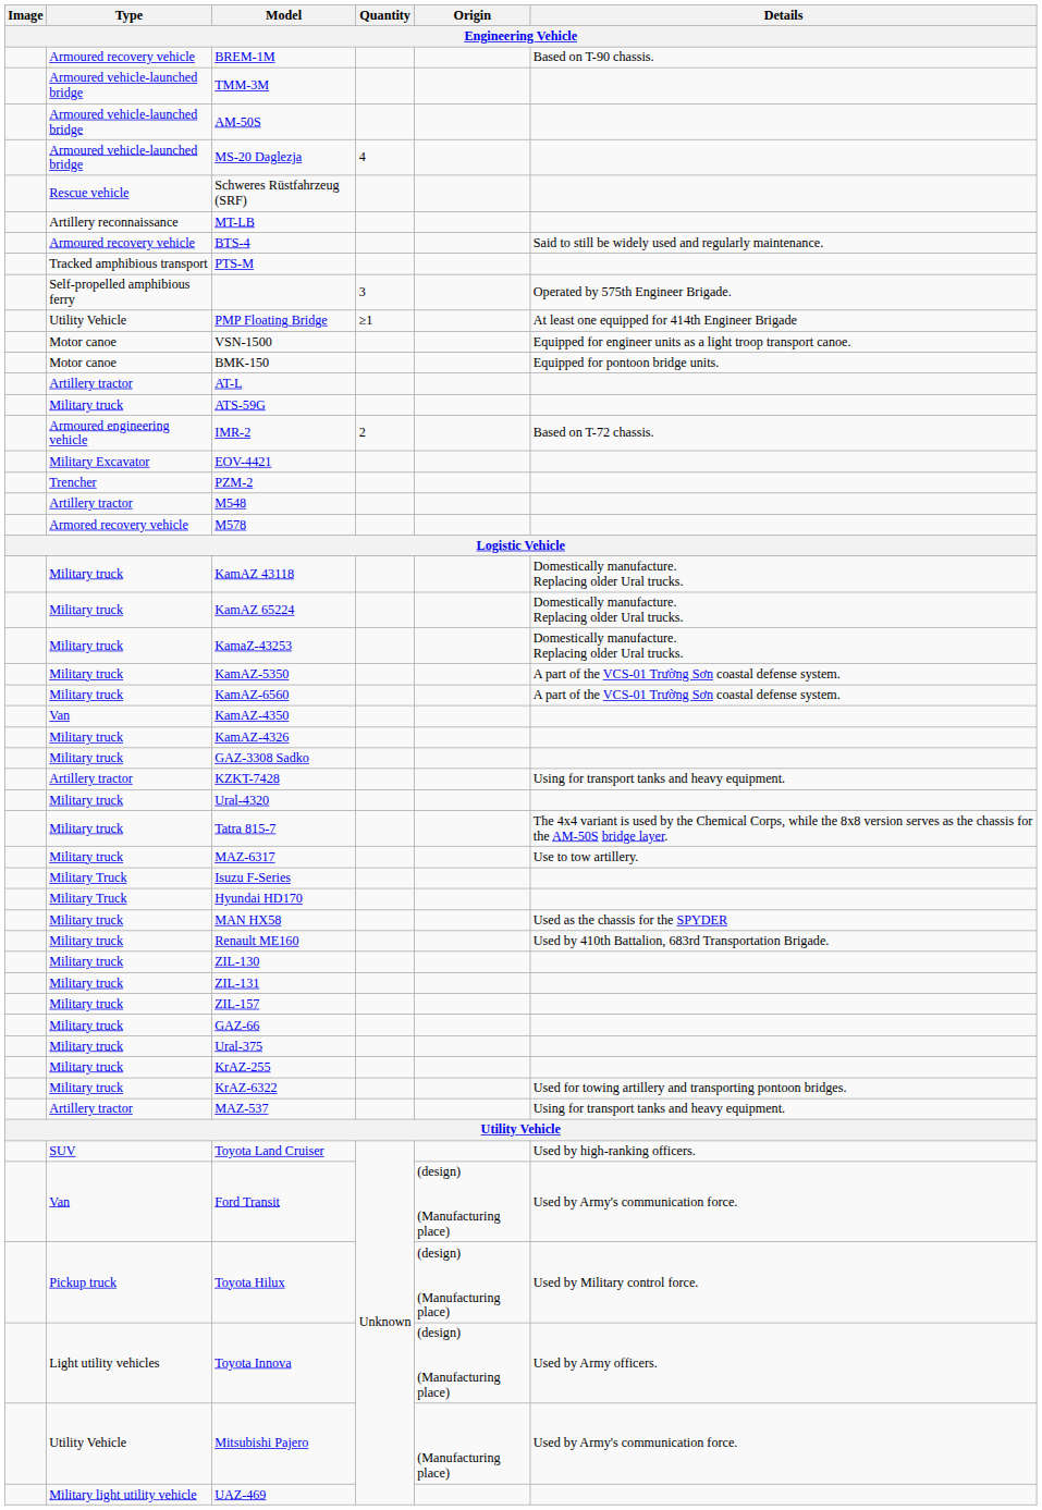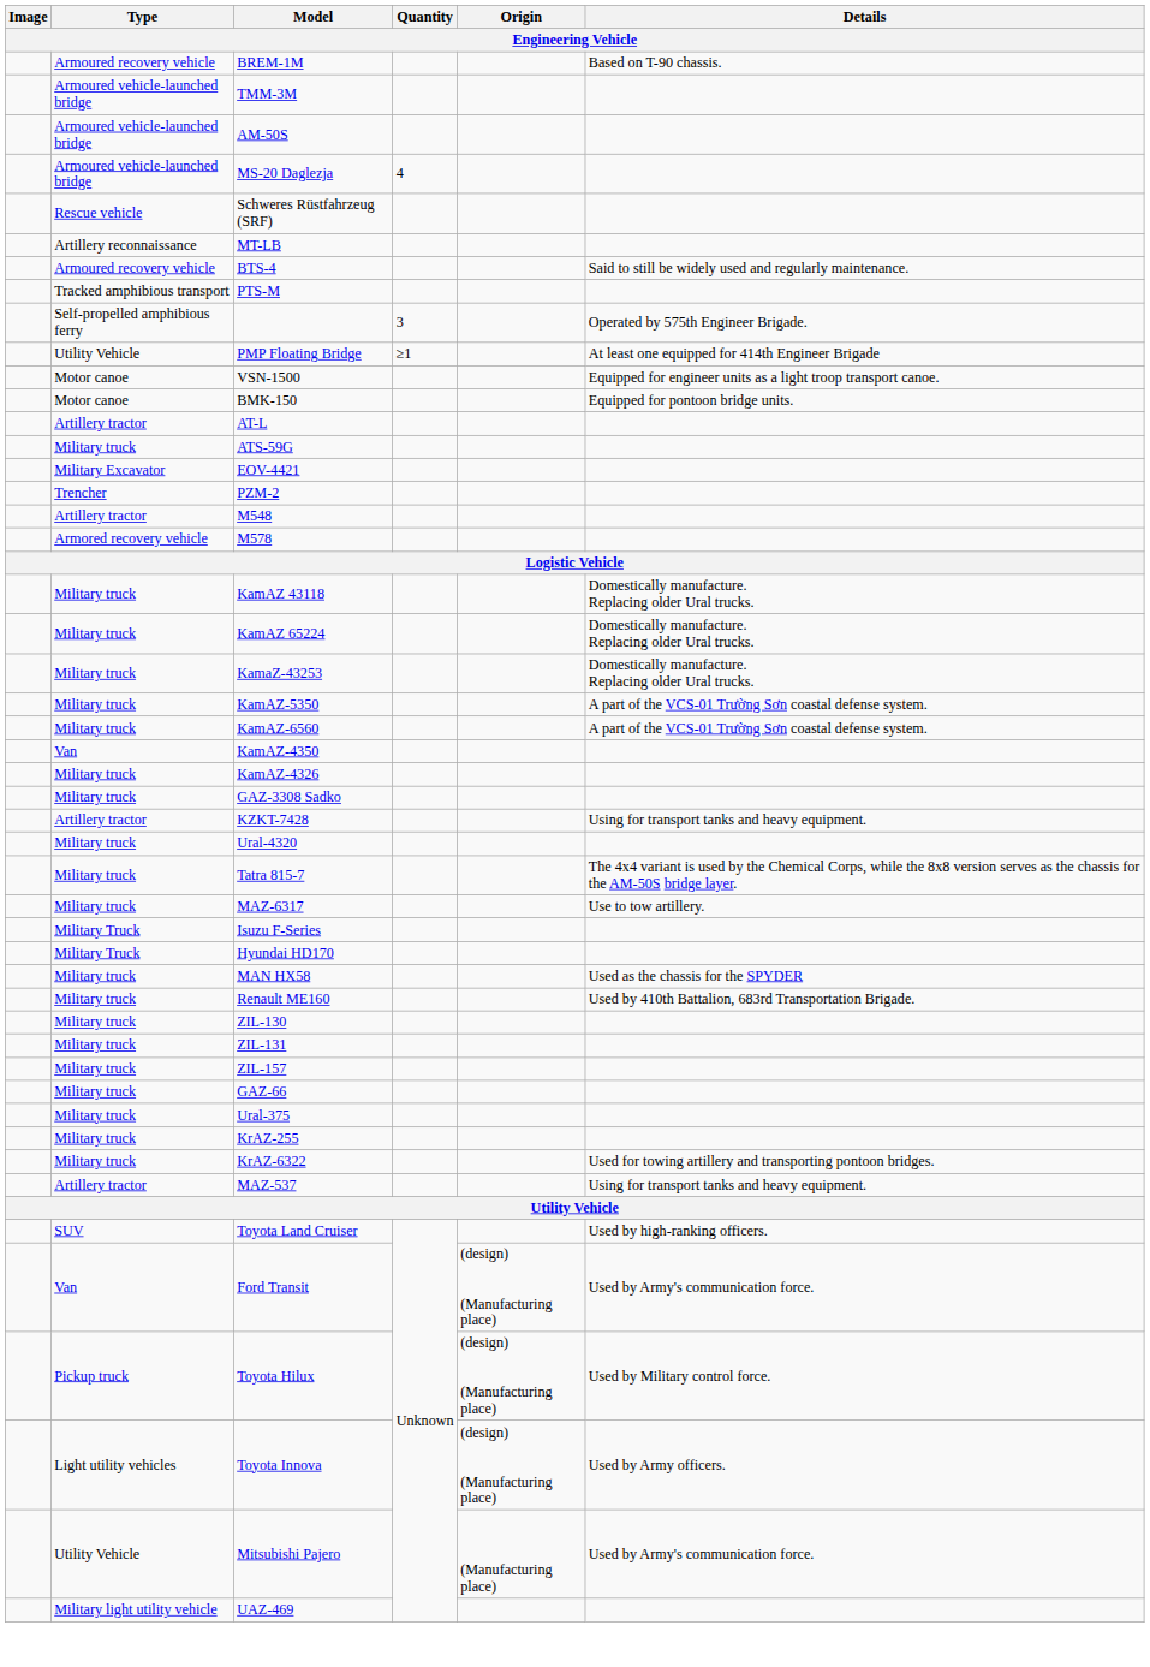- row: Armoured engineering vehicle | IMR-2 | 2 | Based on T-72 chassis.
